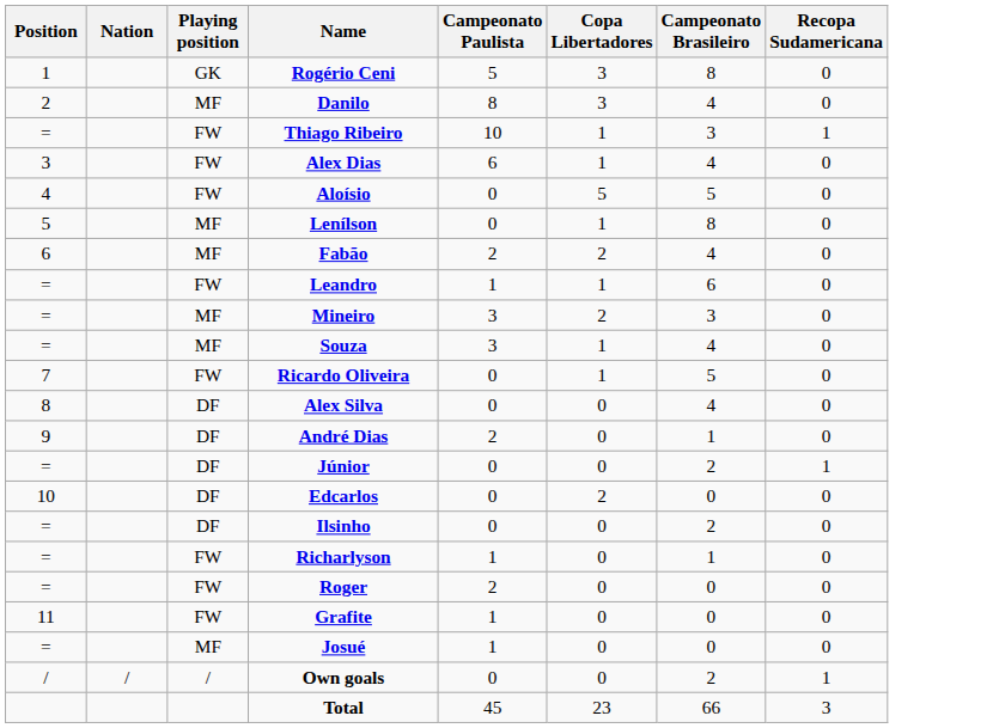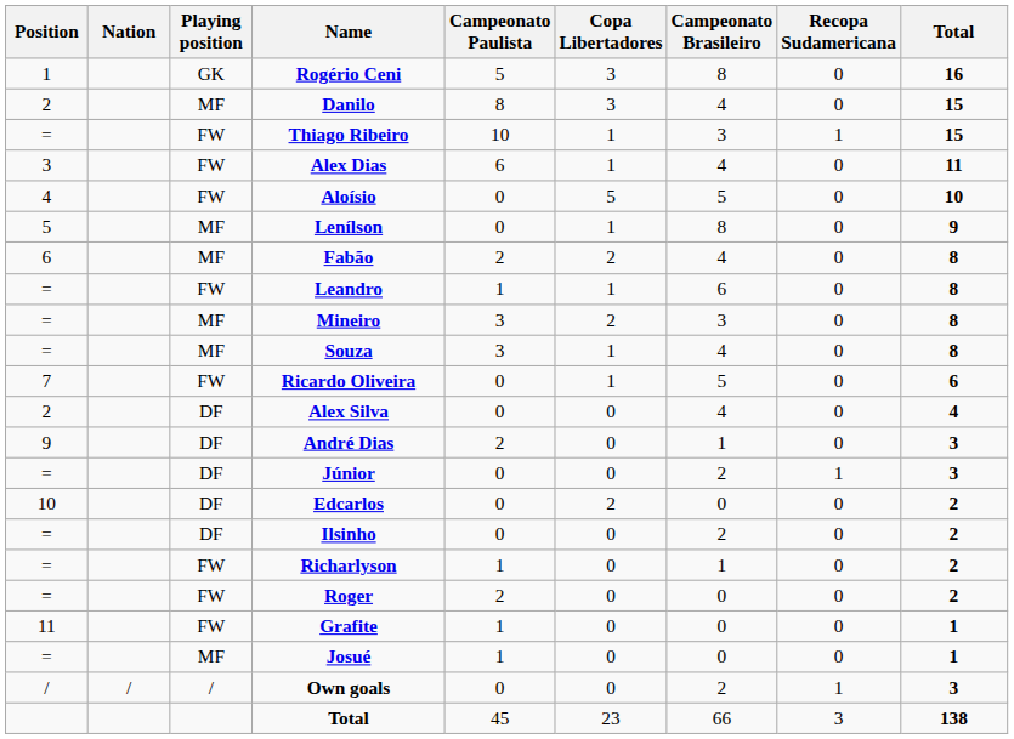+ column: Total | 16 | 15 | 15 | 11 | 10 | 9 | 8 | 8 | 8 | 8 | 6 | 4 | 3 | 3 | 2 | 2 | 2 | 2 | 1 | 1 | 3 | 138
Alex Silva | Position: 8 -> 2
